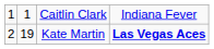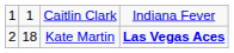Kate Martin | column 2: 19 -> 18
